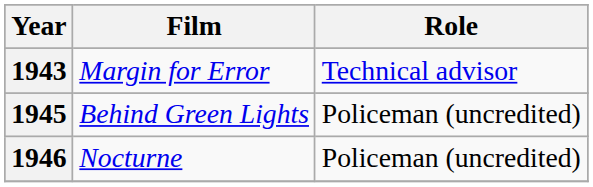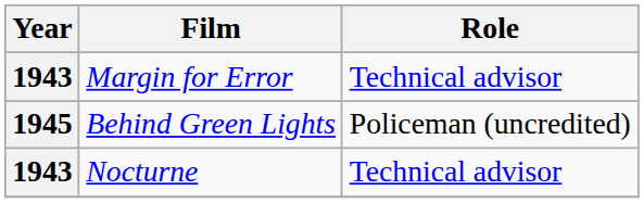Nocturne | Year: 1946 -> 1943
Nocturne | Role: Policeman (uncredited) -> Technical advisor
